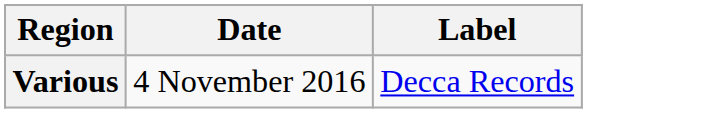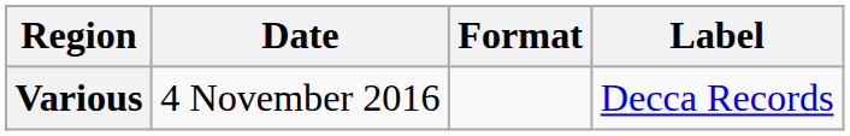+ column: Format
